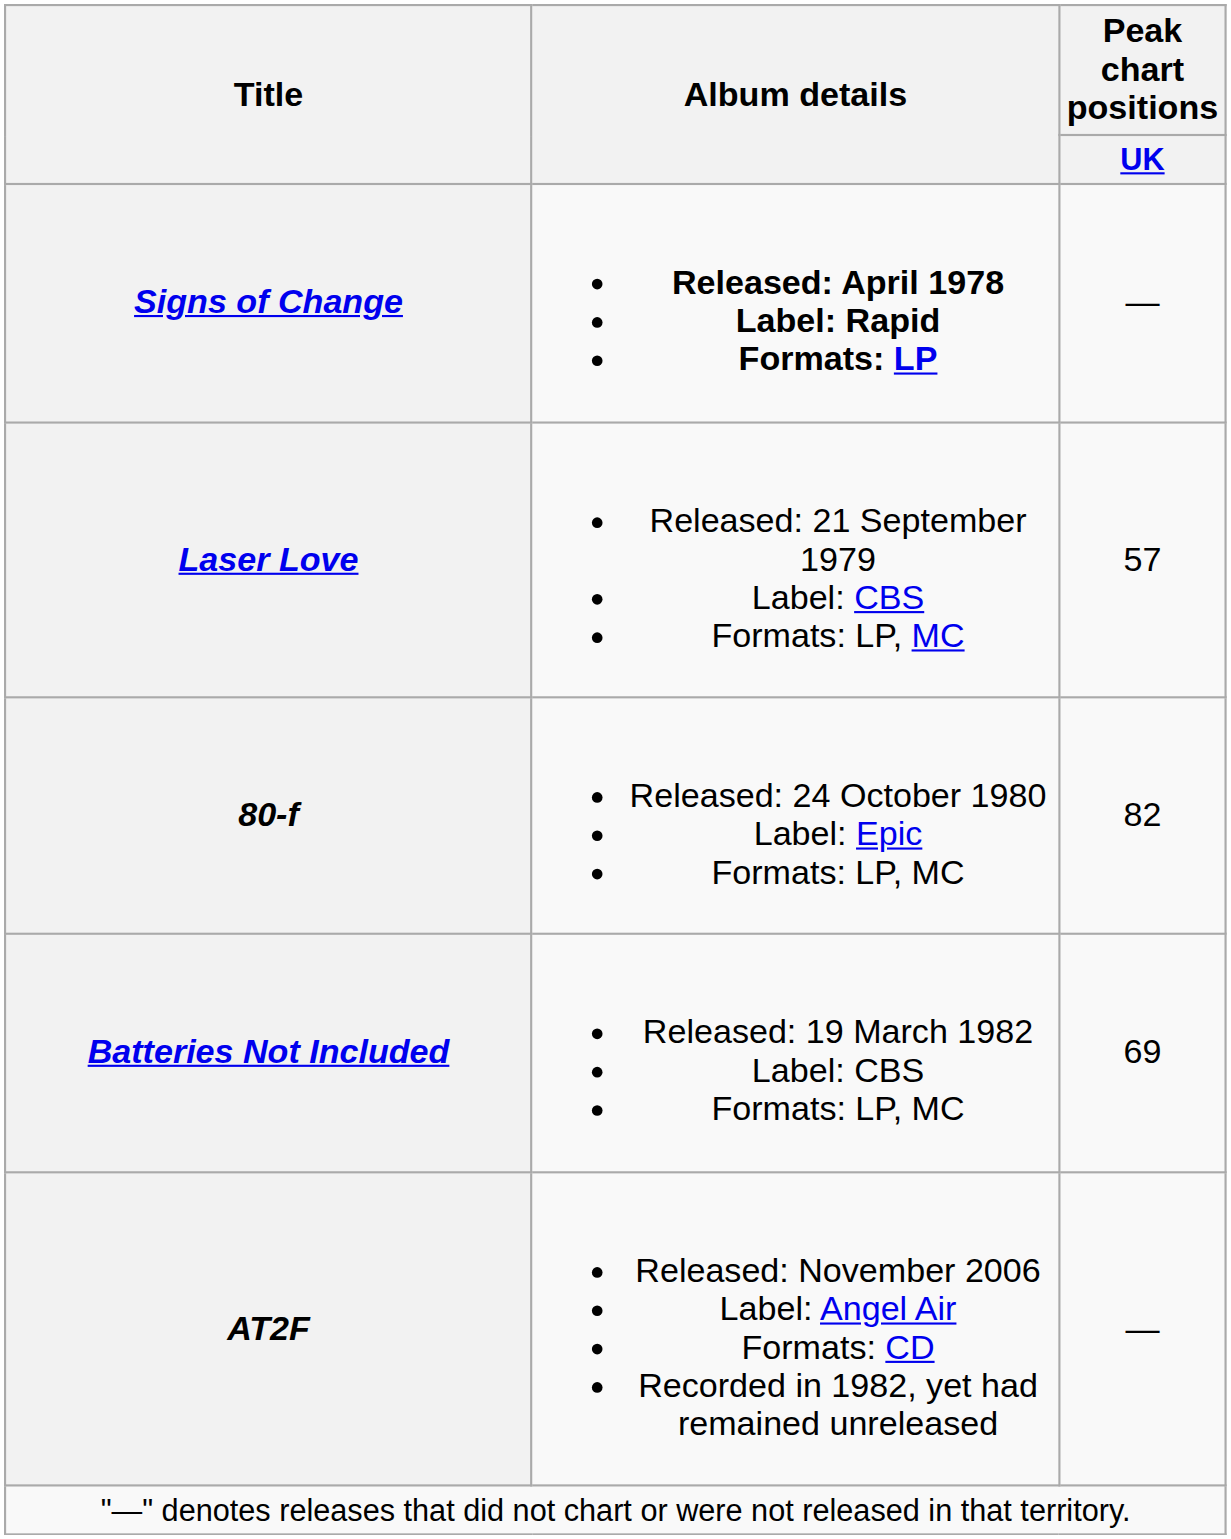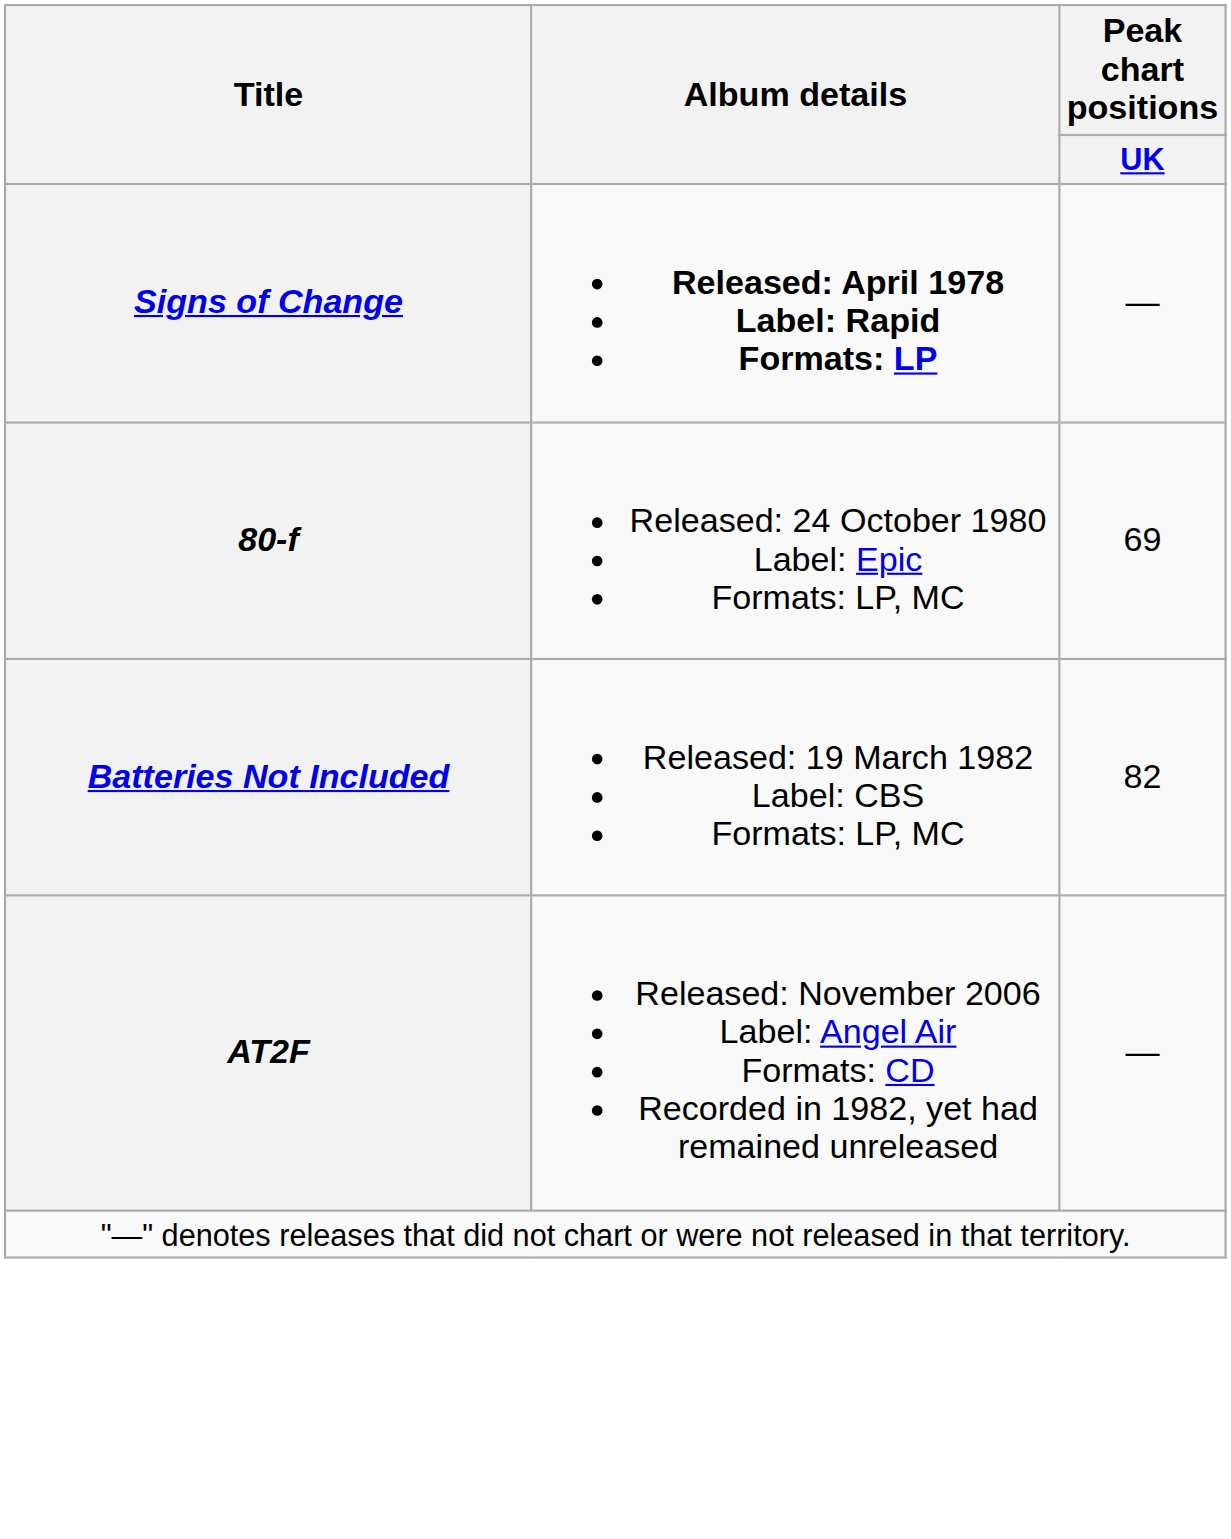- row: Laser Love | Released: 21 September 1979 Label: CBS Formats: LP, MC | 57
80-f | Peak chart positions / UK: 82 -> 69
Batteries Not Included | Peak chart positions / UK: 69 -> 82
